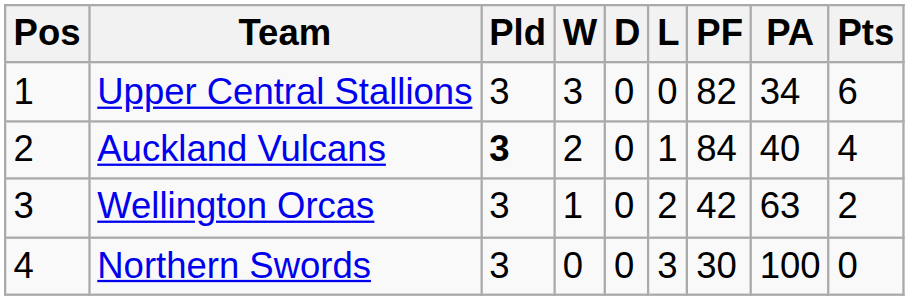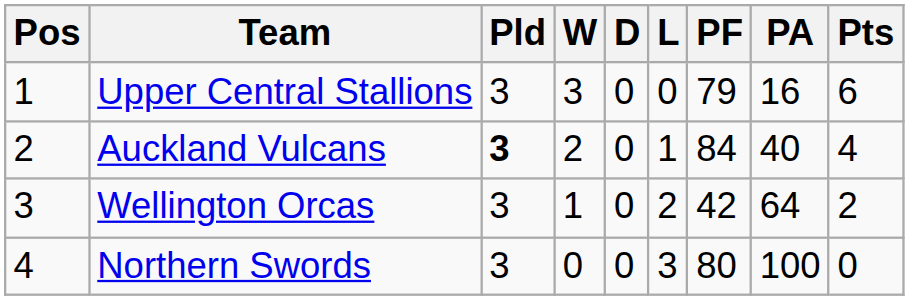Upper Central Stallions | PF: 82 -> 79
Upper Central Stallions | PA: 34 -> 16
Wellington Orcas | PA: 63 -> 64
Northern Swords | PF: 30 -> 80
